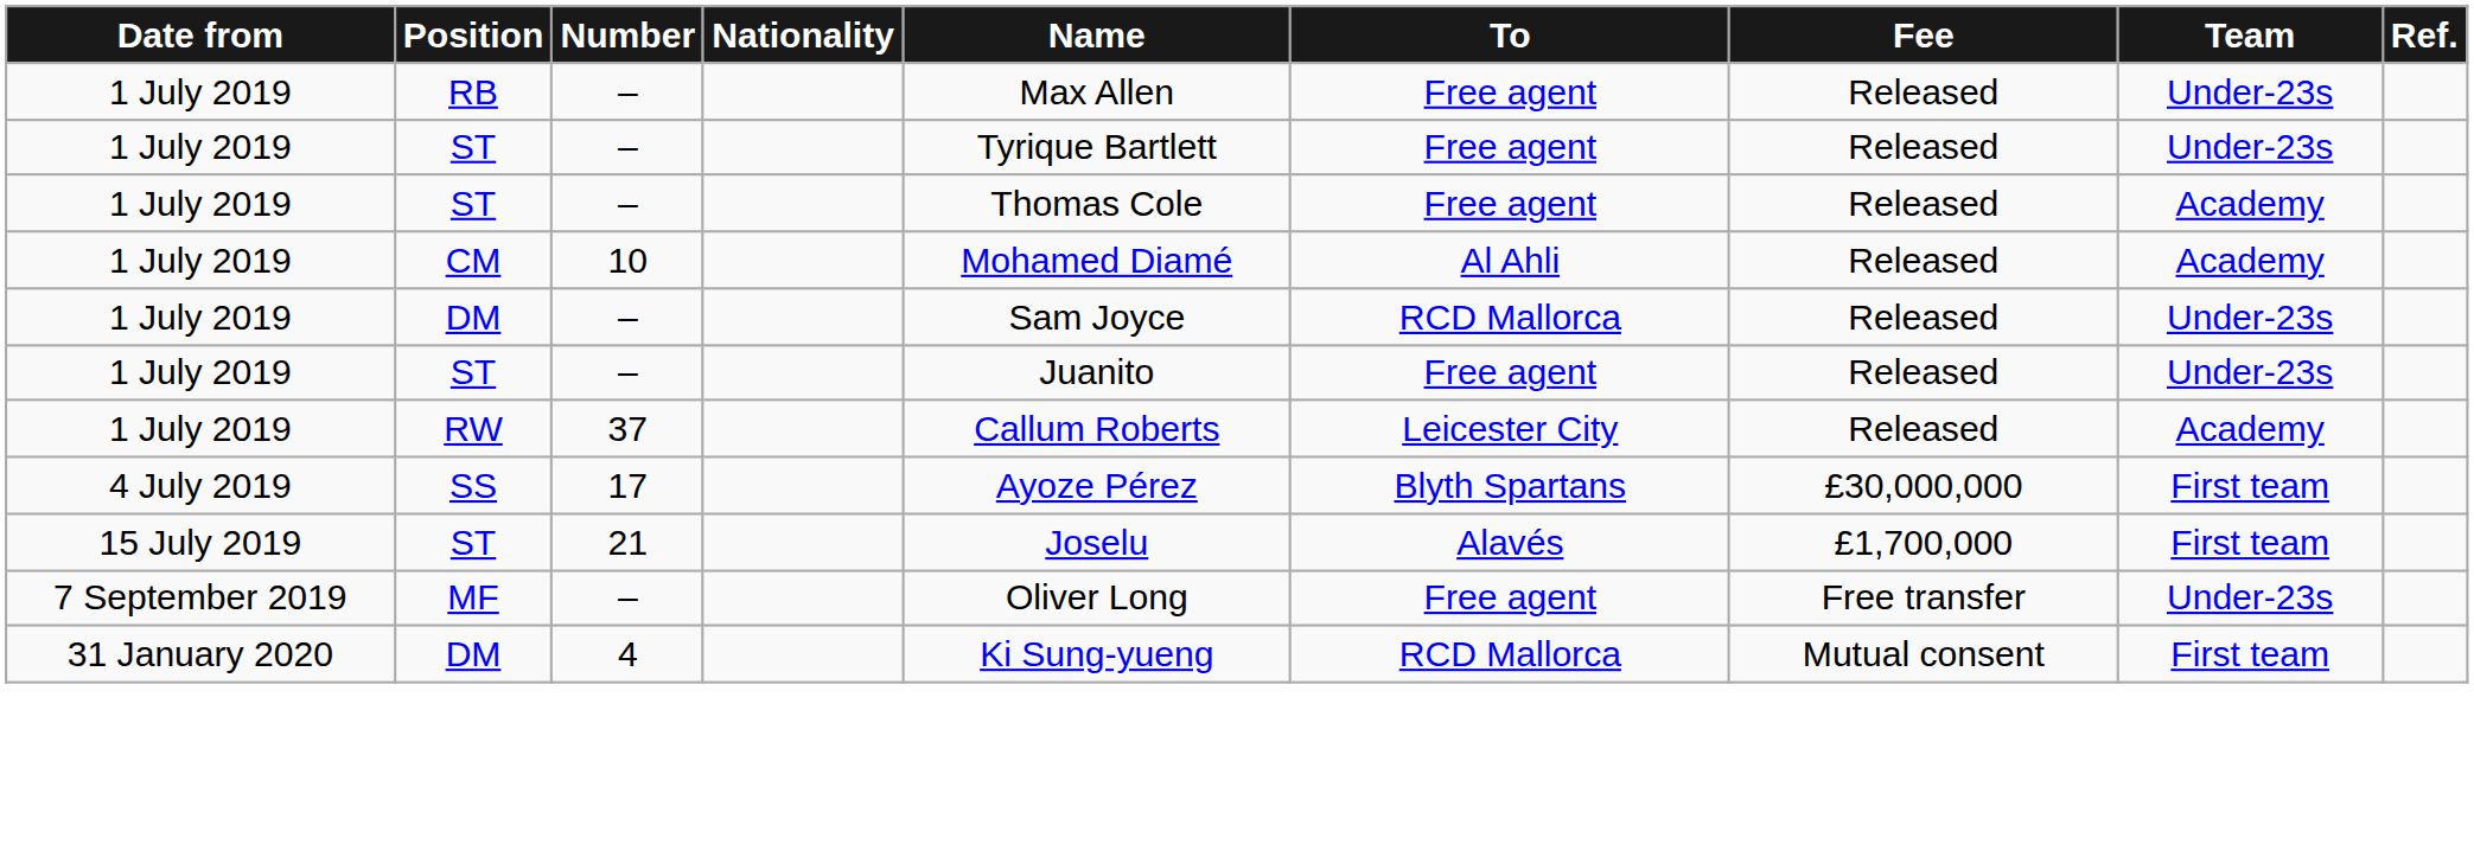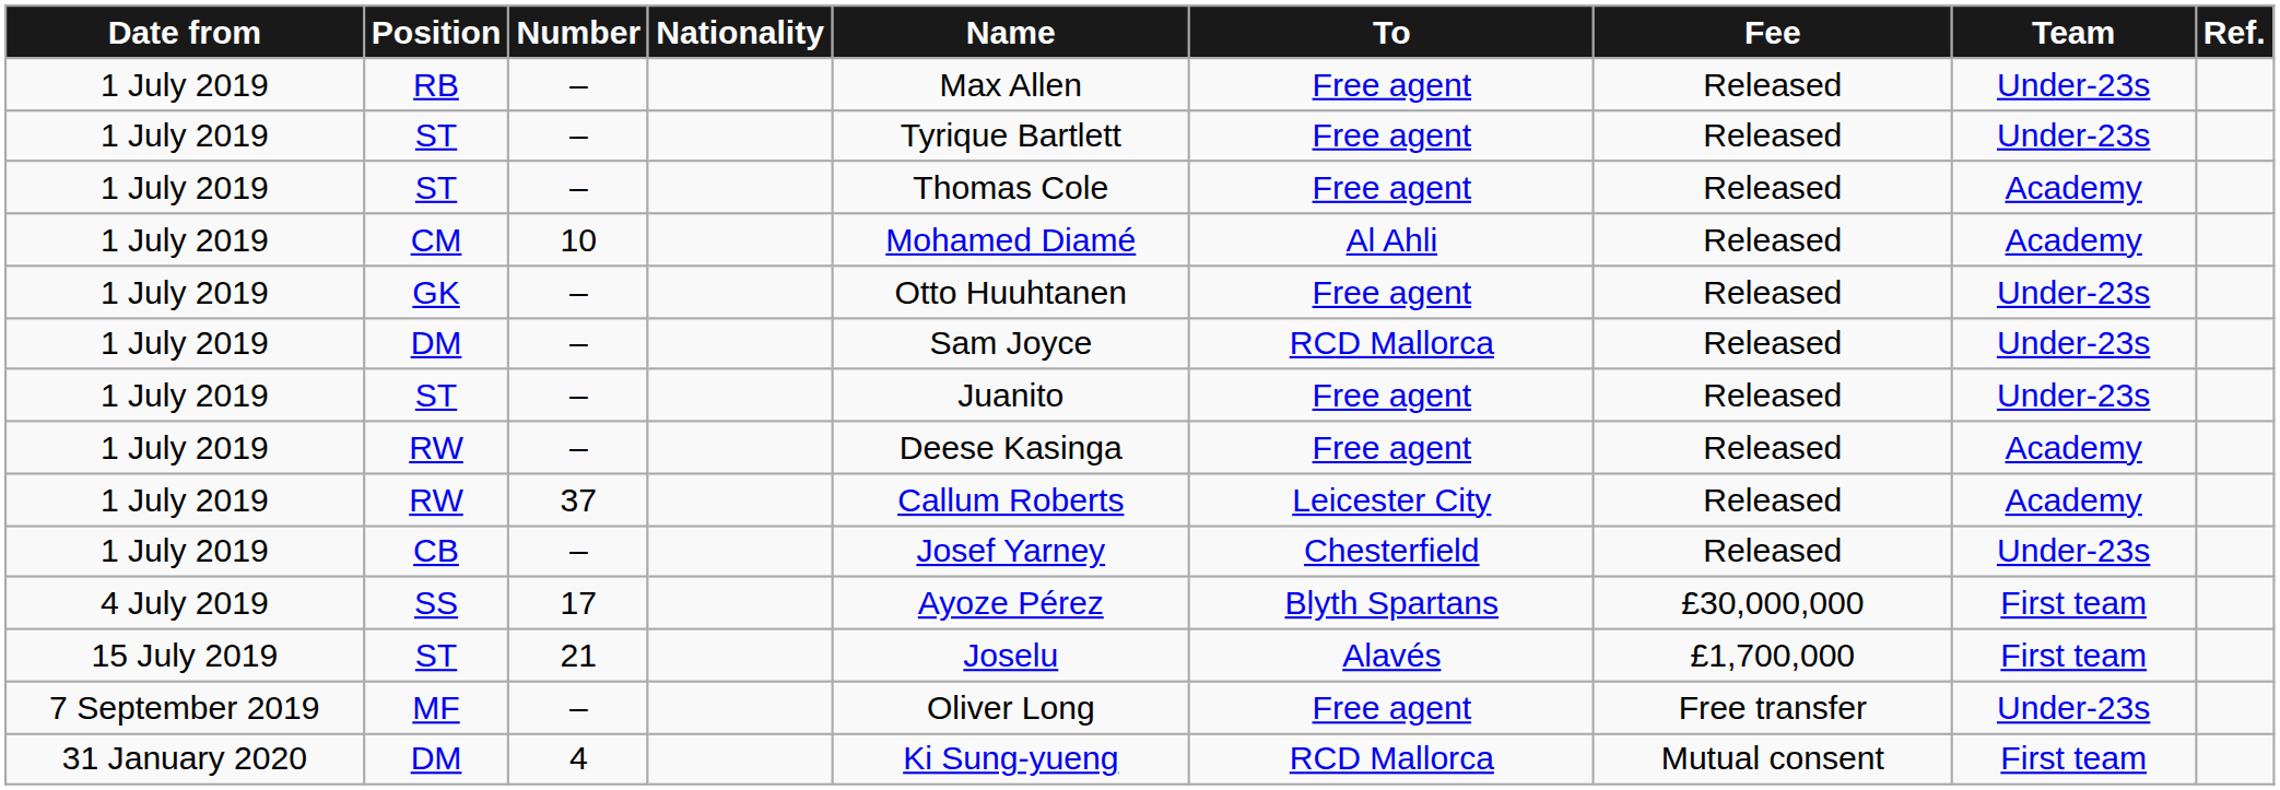+ row: 1 July 2019 | GK | – | Otto Huuhtanen | Free agent | Released | Under-23s
+ row: 1 July 2019 | RW | – | Deese Kasinga | Free agent | Released | Academy
+ row: 1 July 2019 | CB | – | Josef Yarney | Chesterfield | Released | Under-23s
